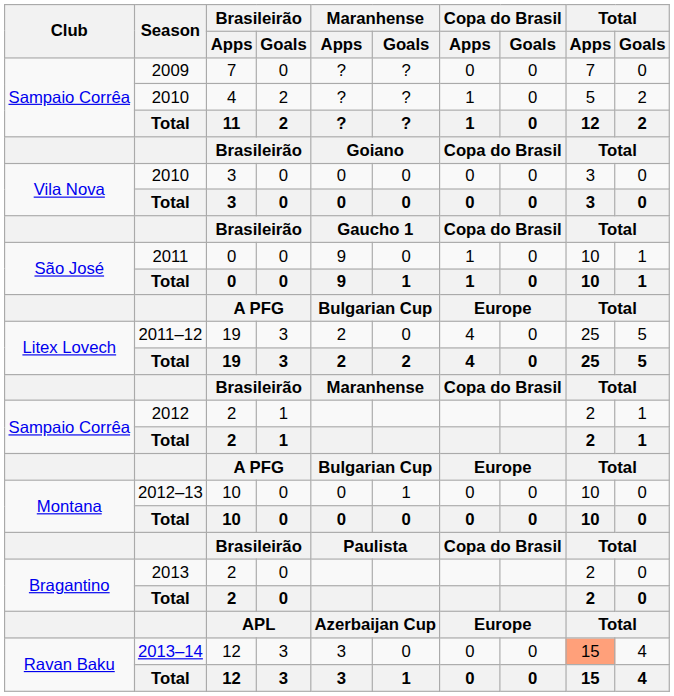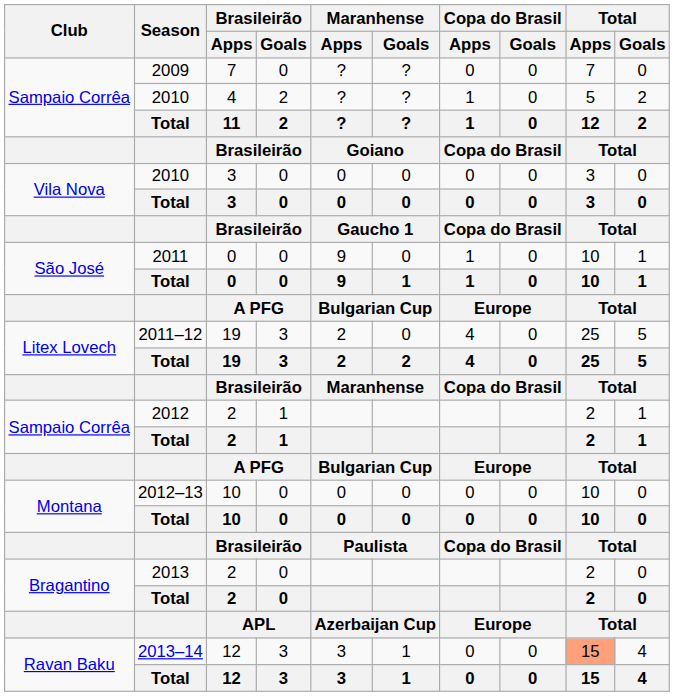2012–13 | Maranhense / Goals: 1 -> 0
2013–14 | Maranhense / Goals: 0 -> 1
